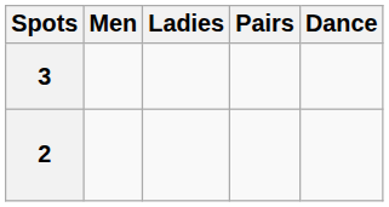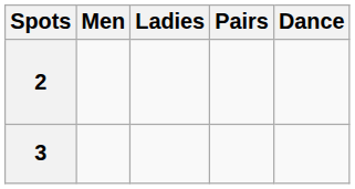rows swapped: 3 <-> 2
